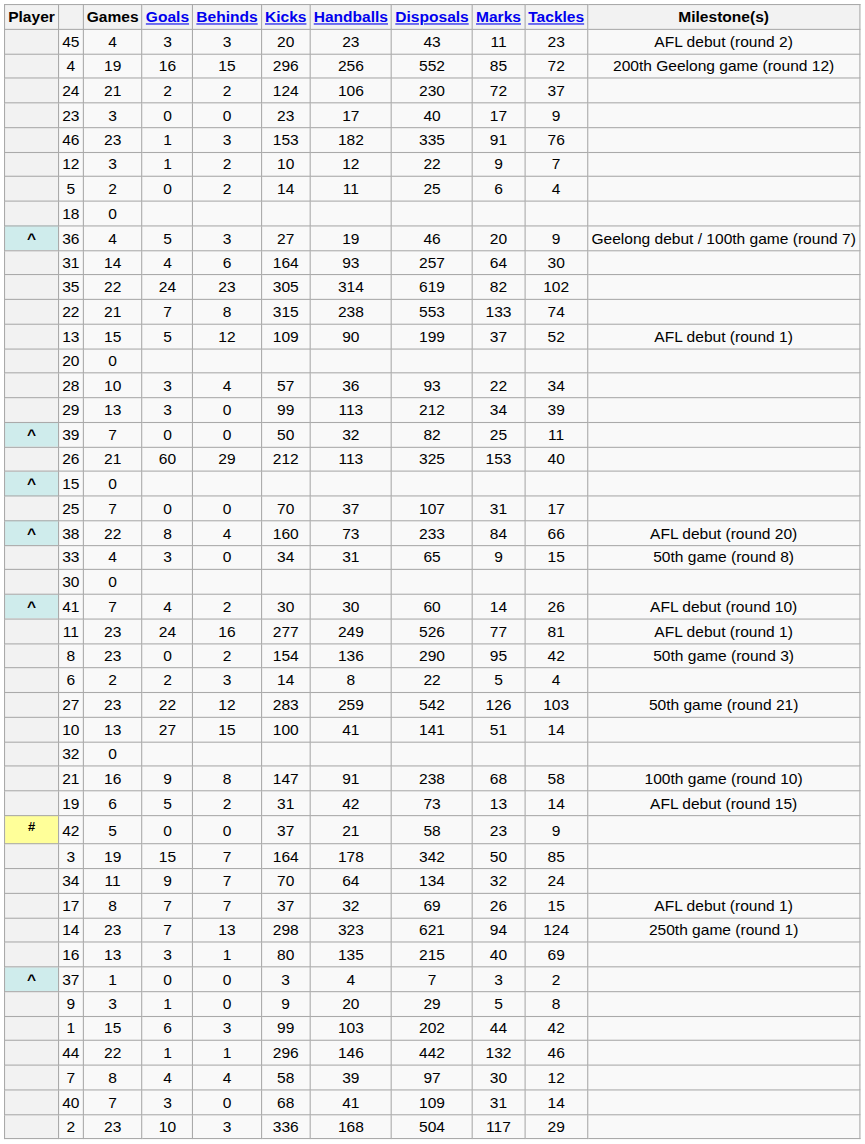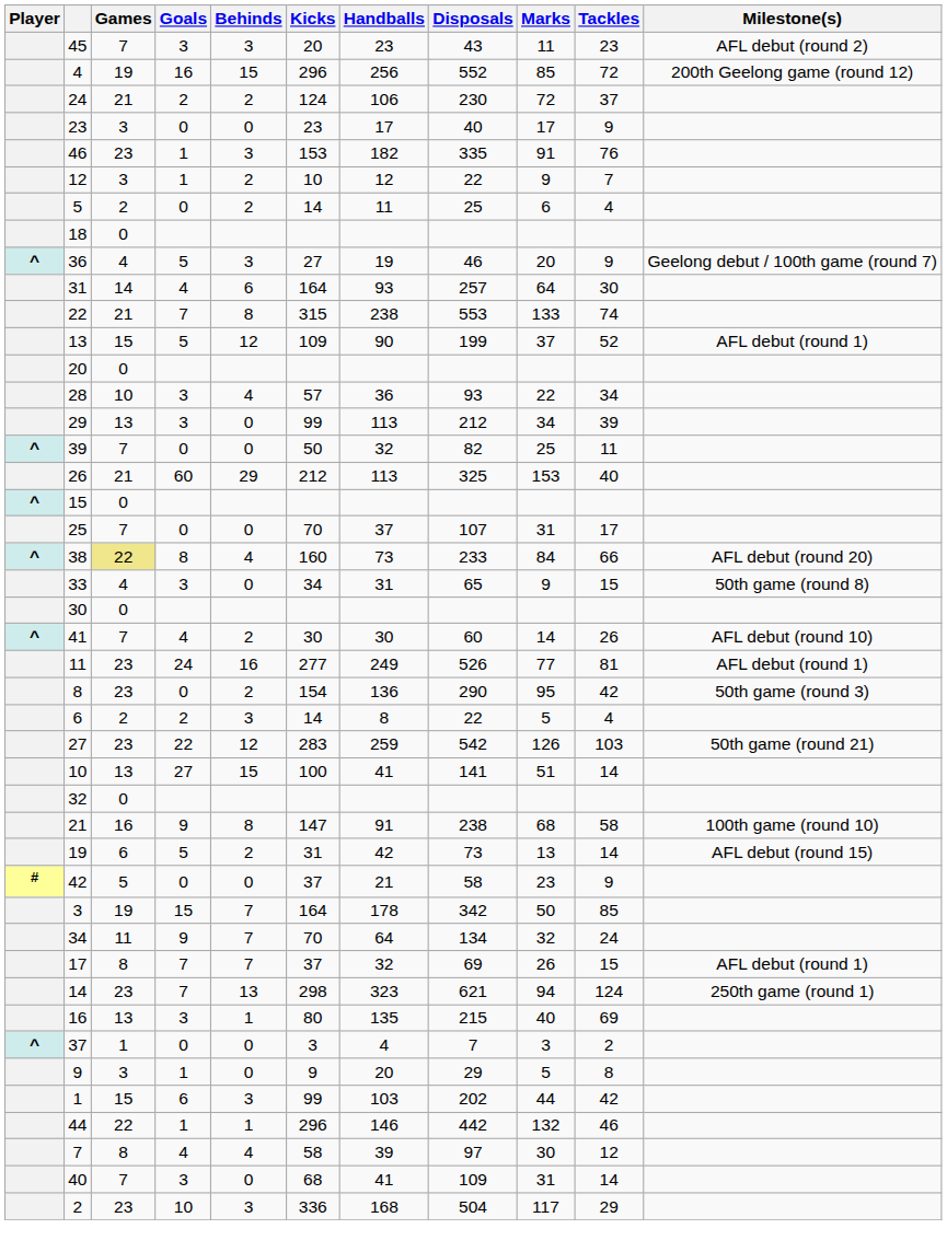45 | Games: 4 -> 7
- row: 35 | 22 | 24 | 23 | 305 | 314 | 619 | 82 | 102
38 | Games: no background -> khaki background
